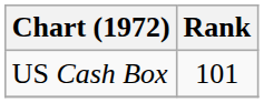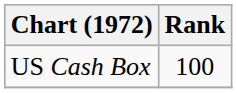US Cash Box | Rank: 101 -> 100
